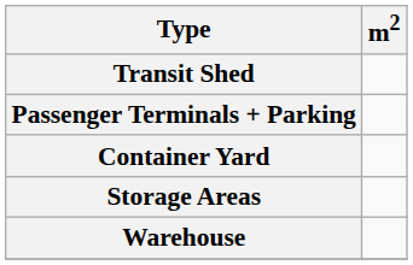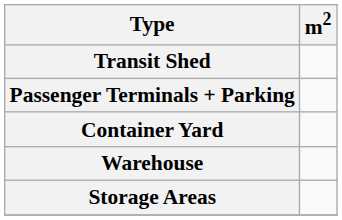rows swapped: Storage Areas <-> Warehouse
